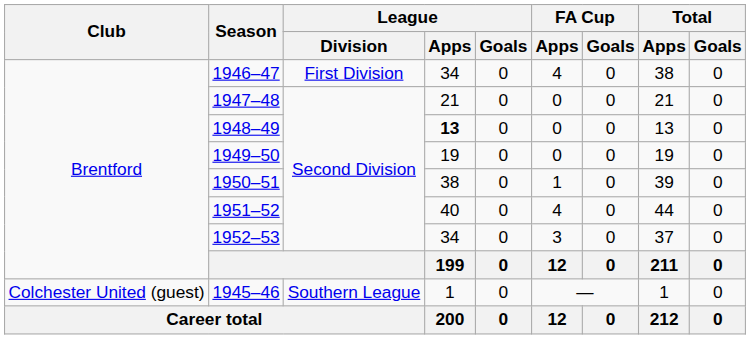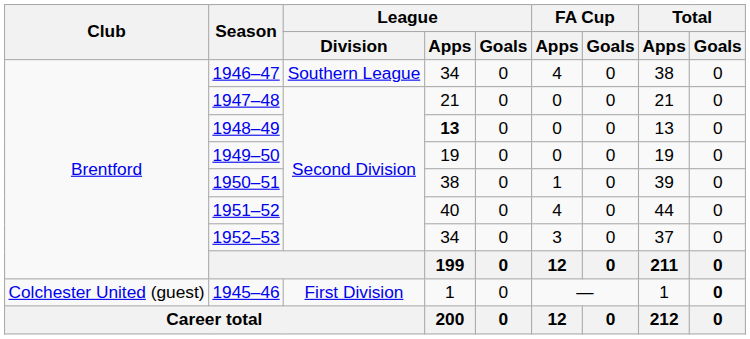1946–47 | League / Division: First Division -> Southern League
1945–46 | League / Division: Southern League -> First Division
1945–46 | Total / Goals: normal -> bold
